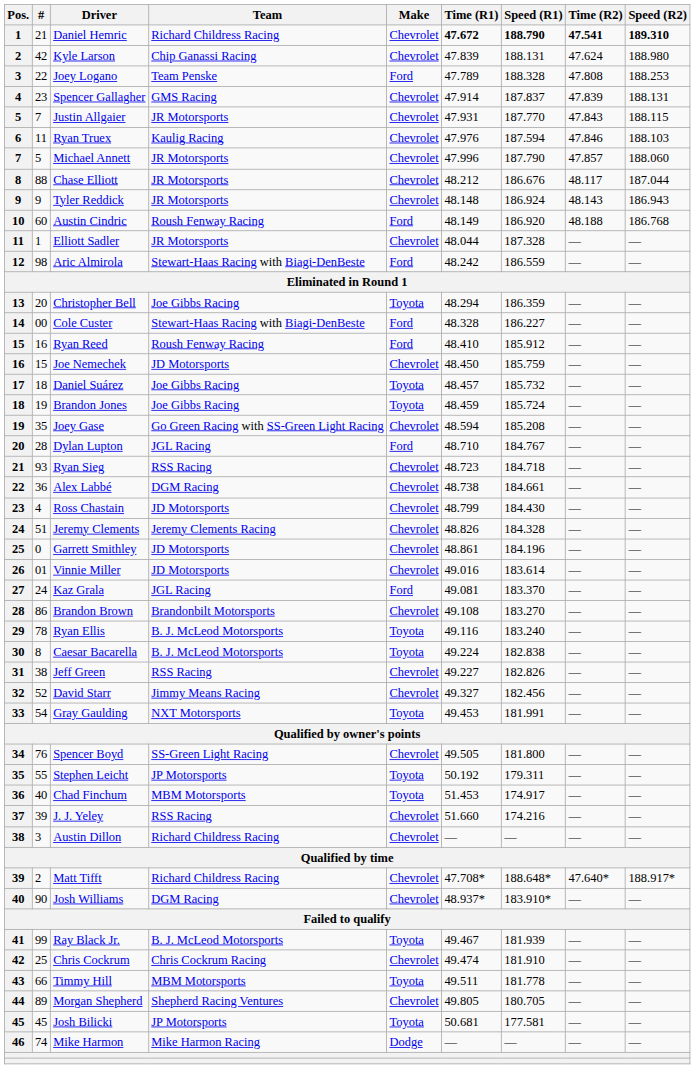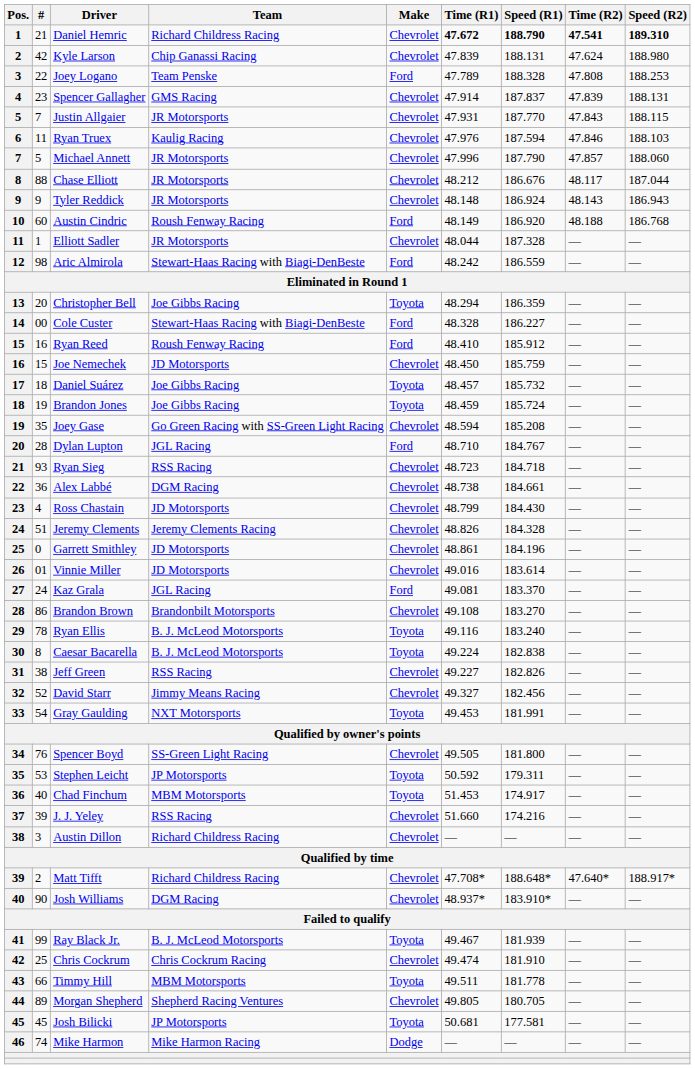Stephen Leicht | #: 55 -> 53
Stephen Leicht | Time (R1): 50.192 -> 50.592
